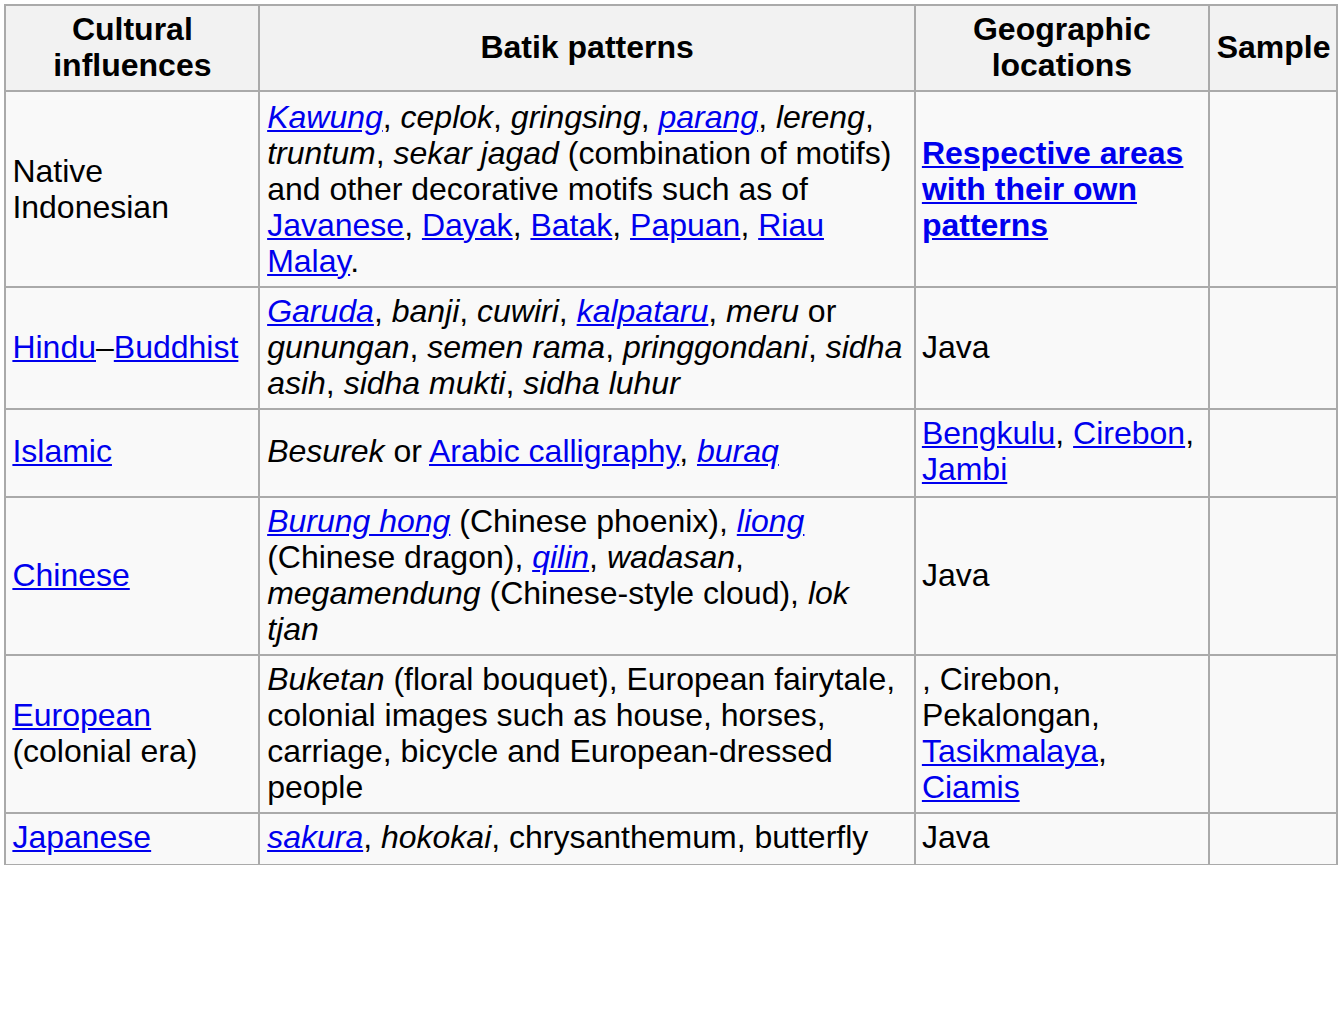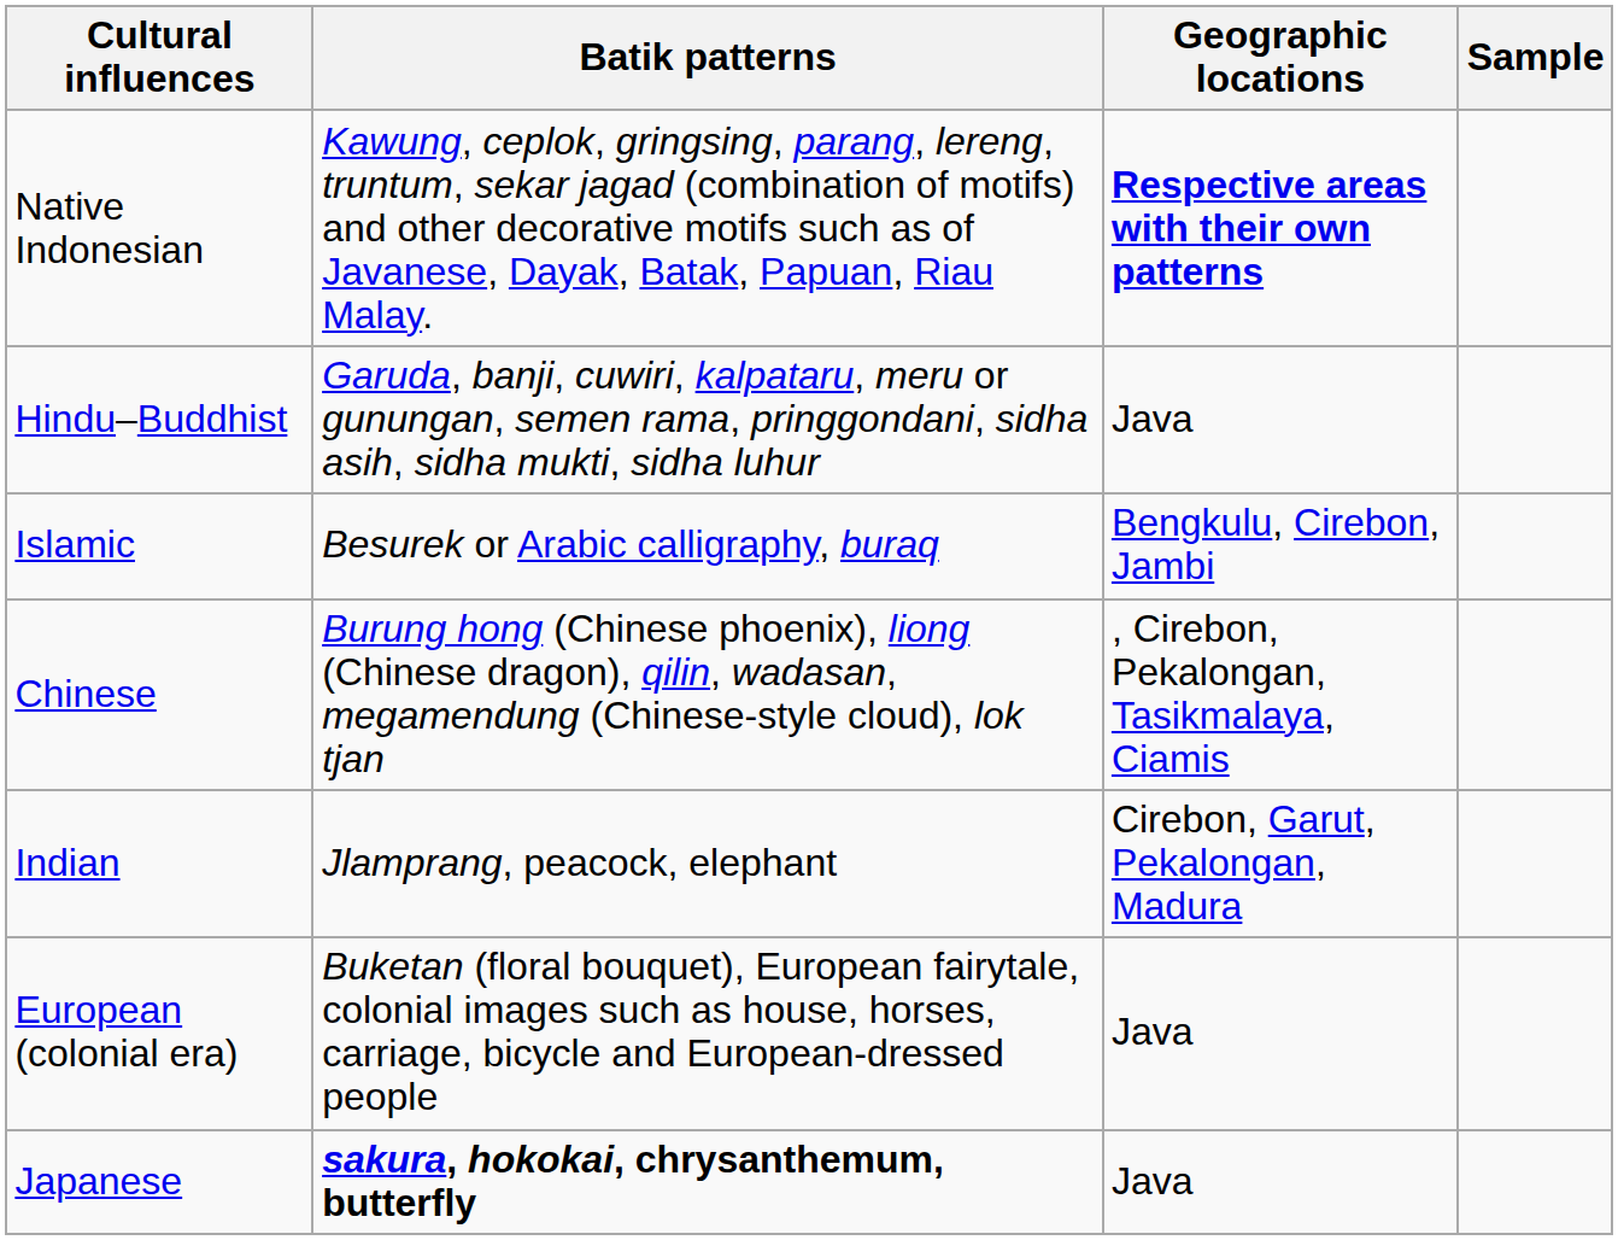Chinese | Geographic locations: Java -> , Cirebon, Pekalongan, Tasikmalaya, Ciamis
+ row: Indian | Jlamprang, peacock, elephant | Cirebon, Garut, Pekalongan, Madura
European (colonial era) | Geographic locations: , Cirebon, Pekalongan, Tasikmalaya, Ciamis -> Java
Japanese | Batik patterns: normal -> bold
